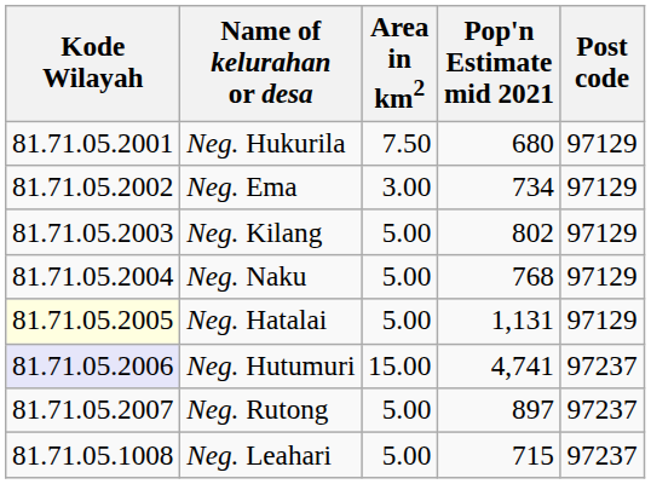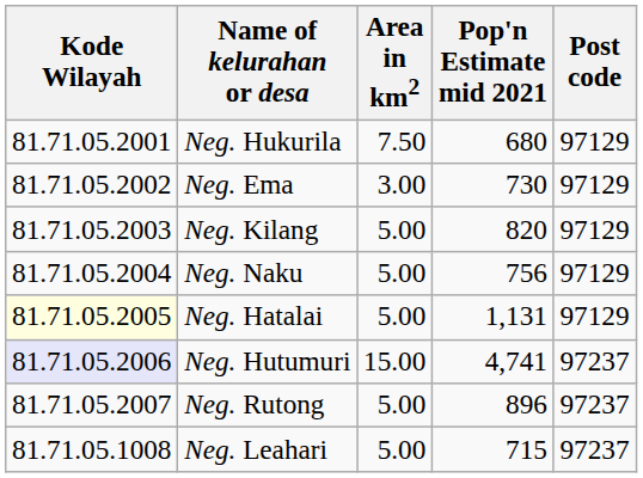Neg. Ema | Pop'n Estimate mid 2021: 734 -> 730
Neg. Kilang | Pop'n Estimate mid 2021: 802 -> 820
Neg. Naku | Pop'n Estimate mid 2021: 768 -> 756
Neg. Rutong | Pop'n Estimate mid 2021: 897 -> 896
